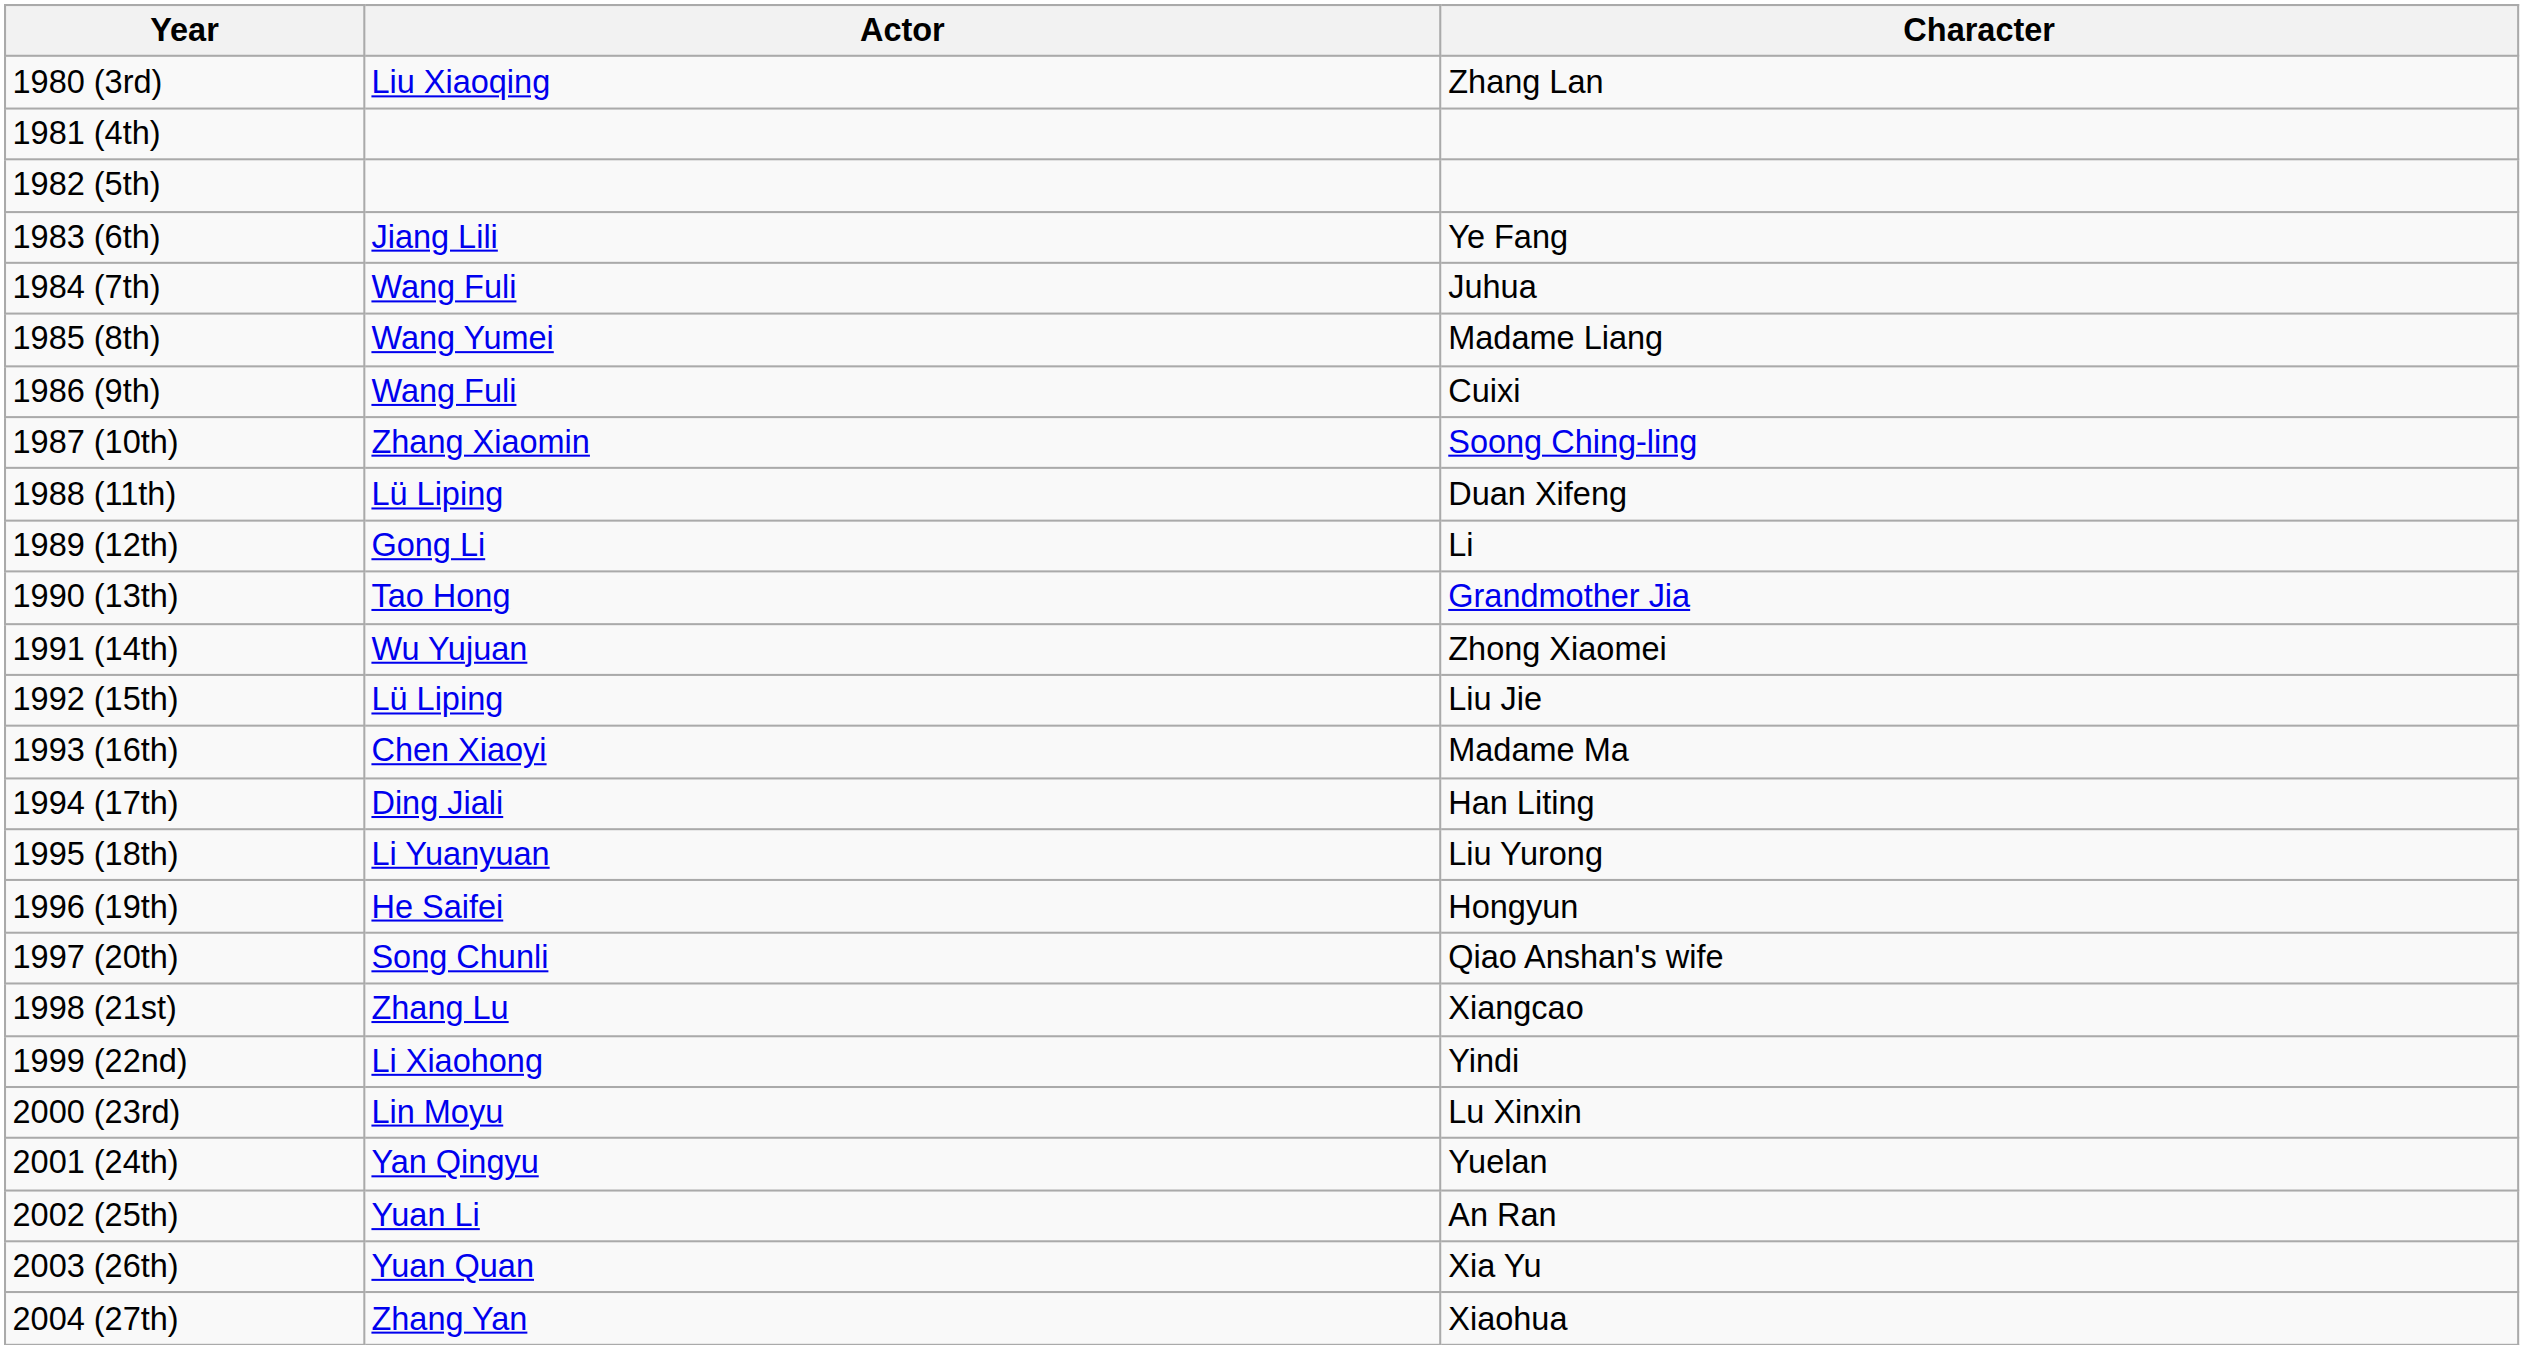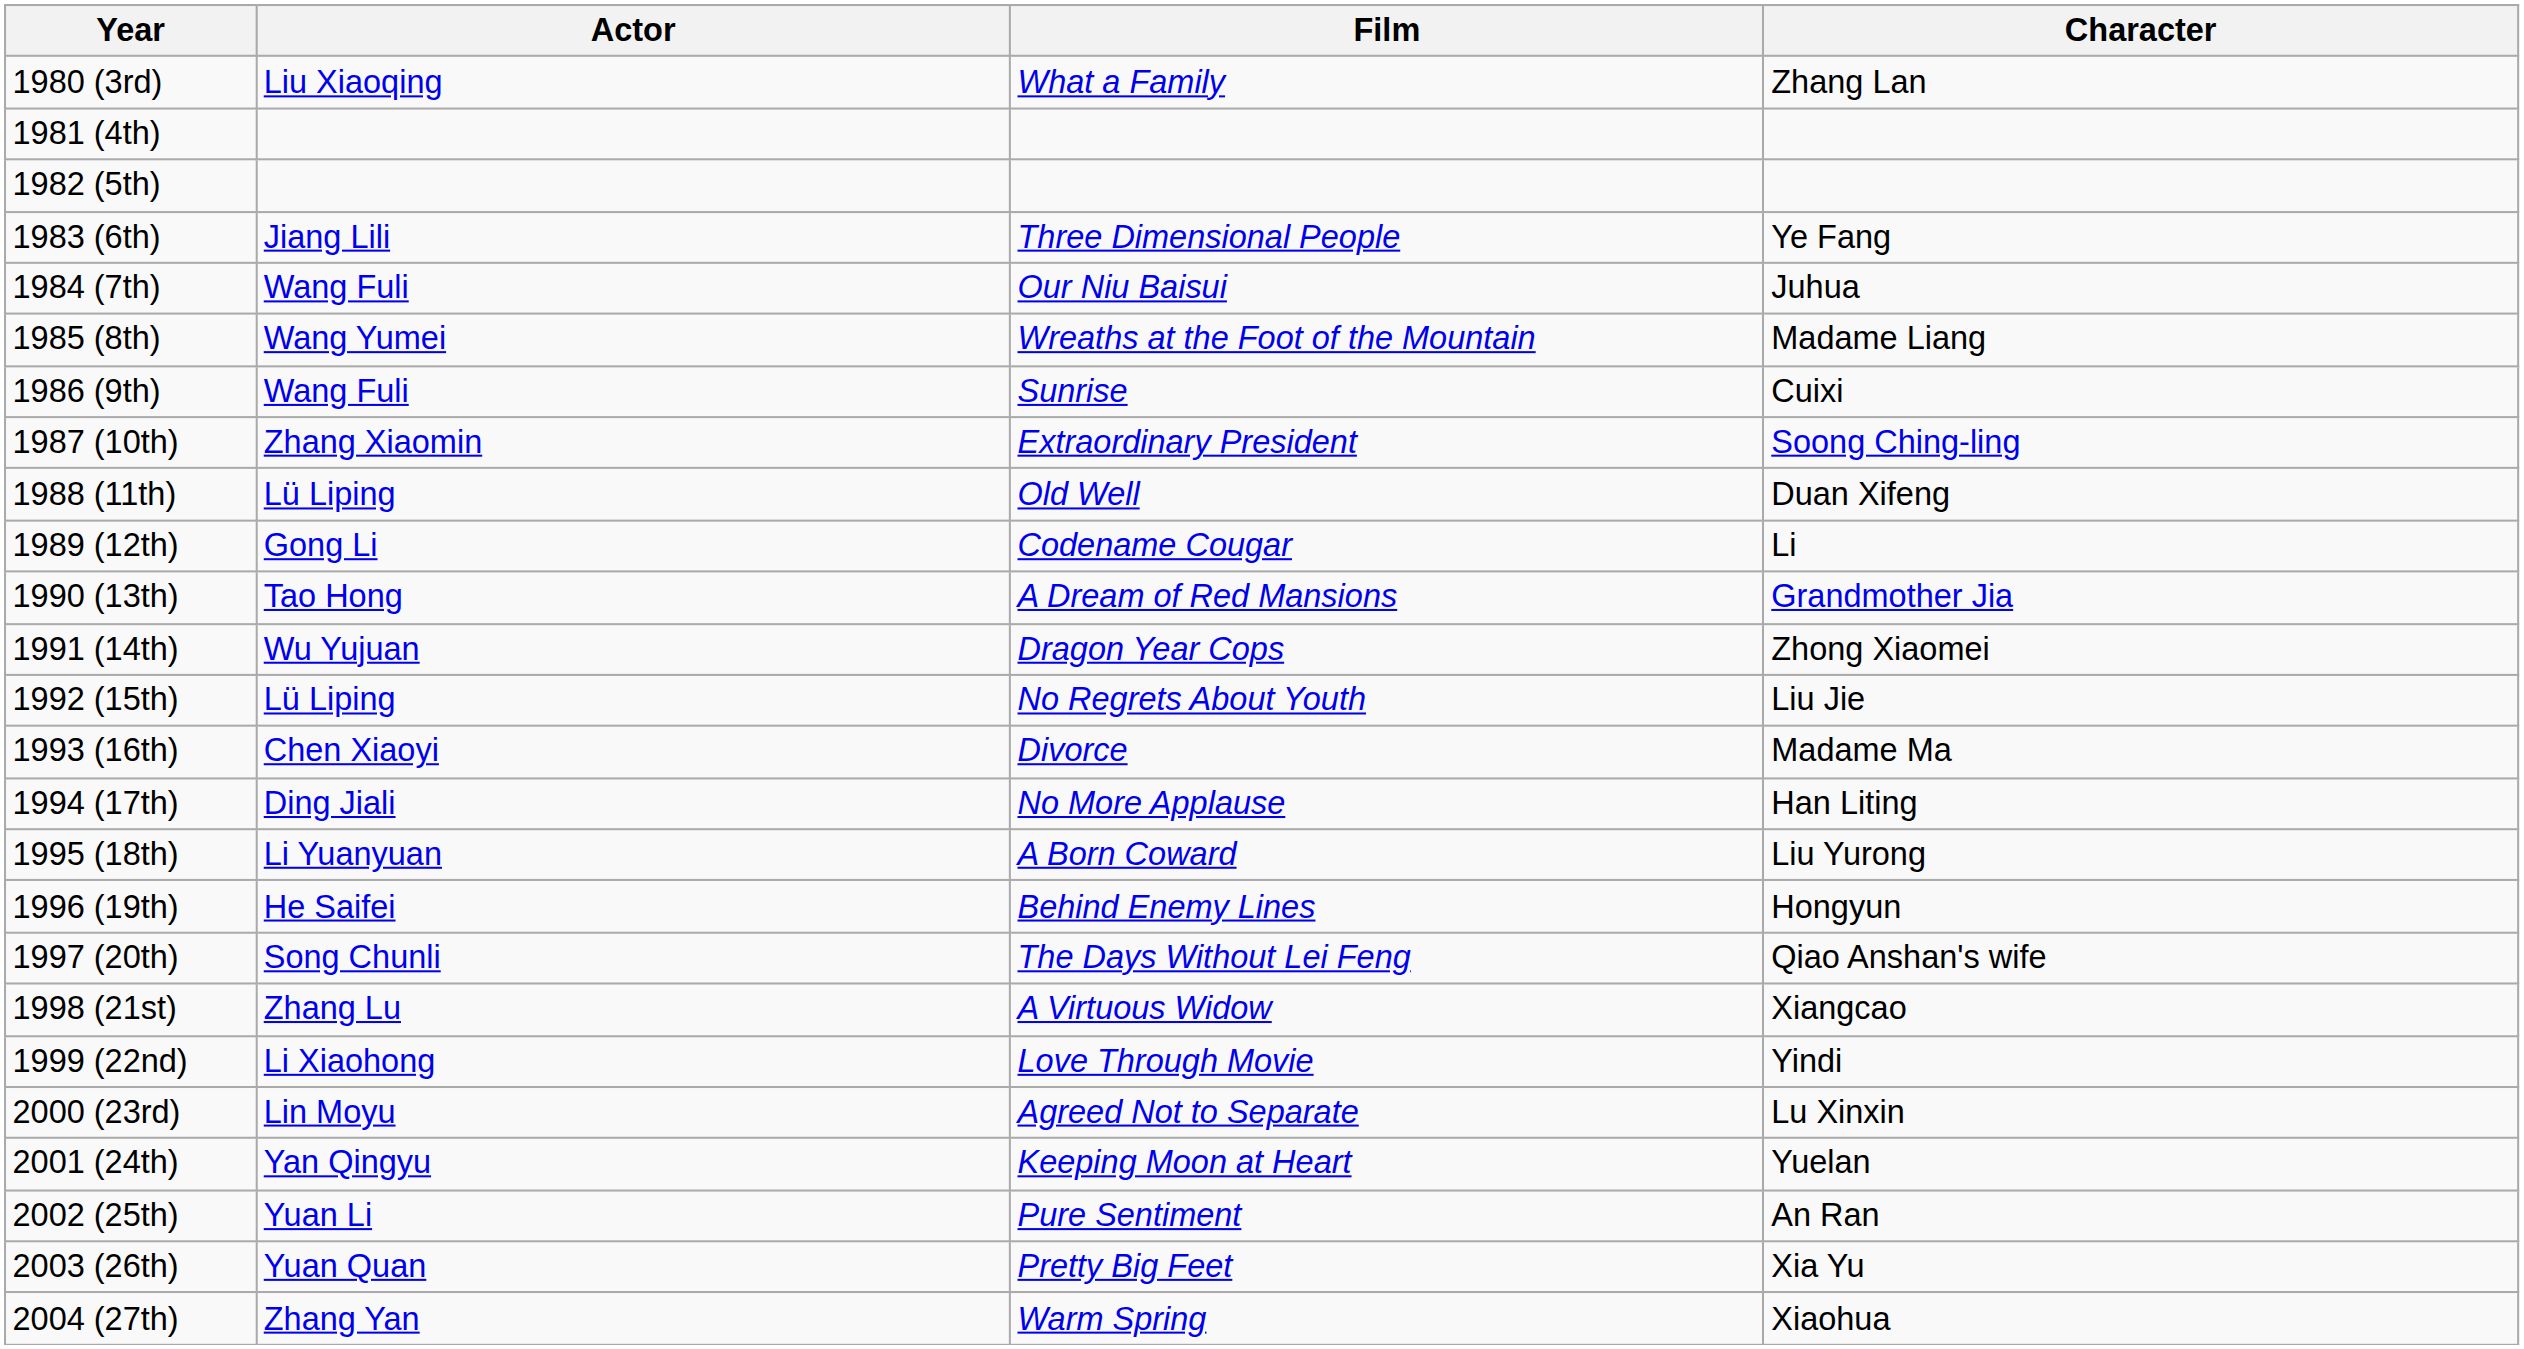+ column: Film | What a Family | Three Dimensional People | Our Niu Baisui | Wreaths at the Foot of the Mountain | Sunrise | Extraordinary President | Old Well | Codename Cougar | A Dream of Red Mansions | Dragon Year Cops | No Regrets About Youth | Divorce | No More Applause | A Born Coward | Behind Enemy Lines | The Days Without Lei Feng | A Virtuous Widow | Love Through Movie | Agreed Not to Separate | Keeping Moon at Heart | Pure Sentiment | Pretty Big Feet | Warm Spring
